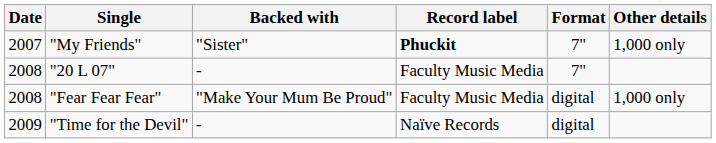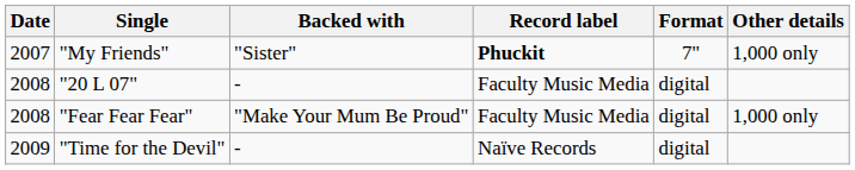"20 L 07" | Format: 7" -> digital
